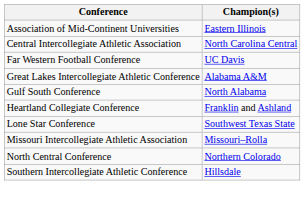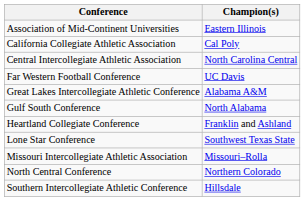+ row: California Collegiate Athletic Association | Cal Poly
